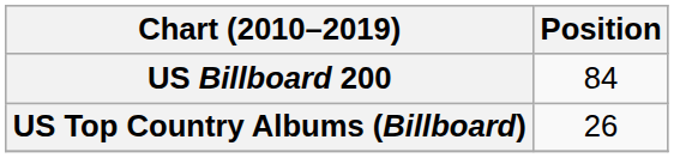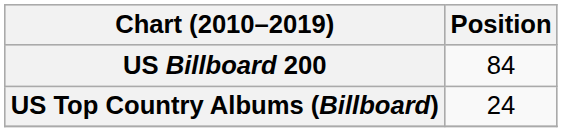US Top Country Albums (Billboard) | Position: 26 -> 24
